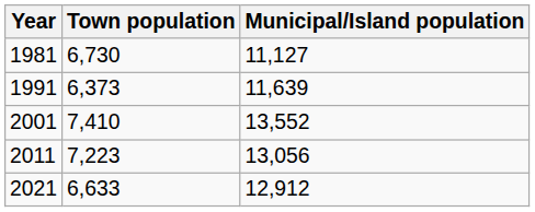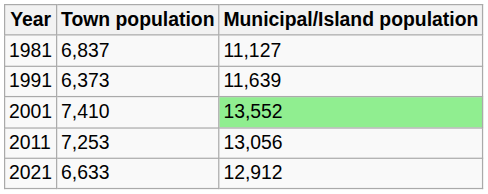1981 | Town population: 6,730 -> 6,837
2001 | Municipal/Island population: no background -> lightgreen background
2011 | Town population: 7,223 -> 7,253
